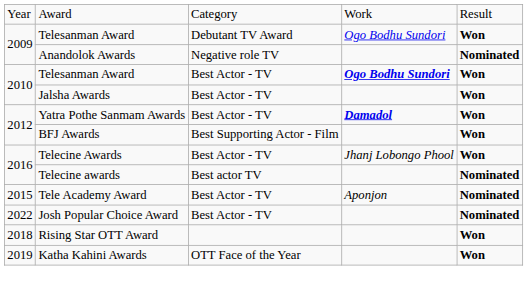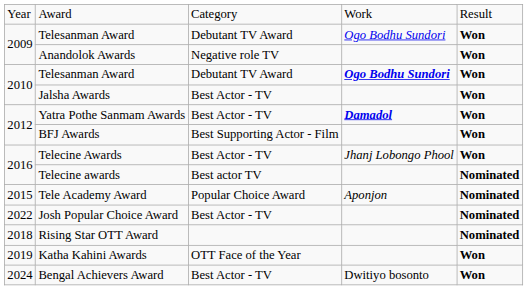Anandolok Awards | column 5: Nominated -> Won
2010 / Telesanman Award | column 3: Best Actor - TV -> Debutant TV Award
Tele Academy Award | column 3: Best Actor - TV -> Popular Choice Award
Rising Star OTT Award | column 5: Won -> Nominated
+ row: 2024 | Bengal Achievers Award | Best Actor - TV | Dwitiyo bosonto | Won
